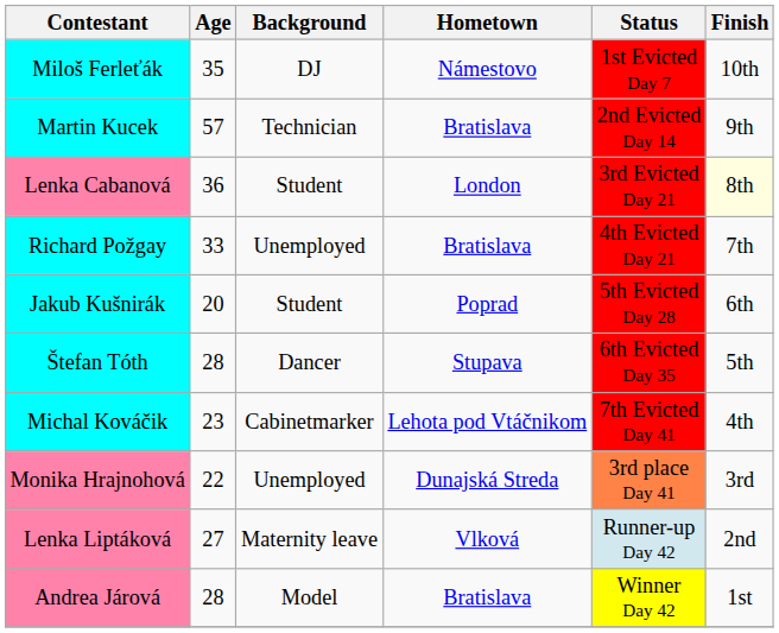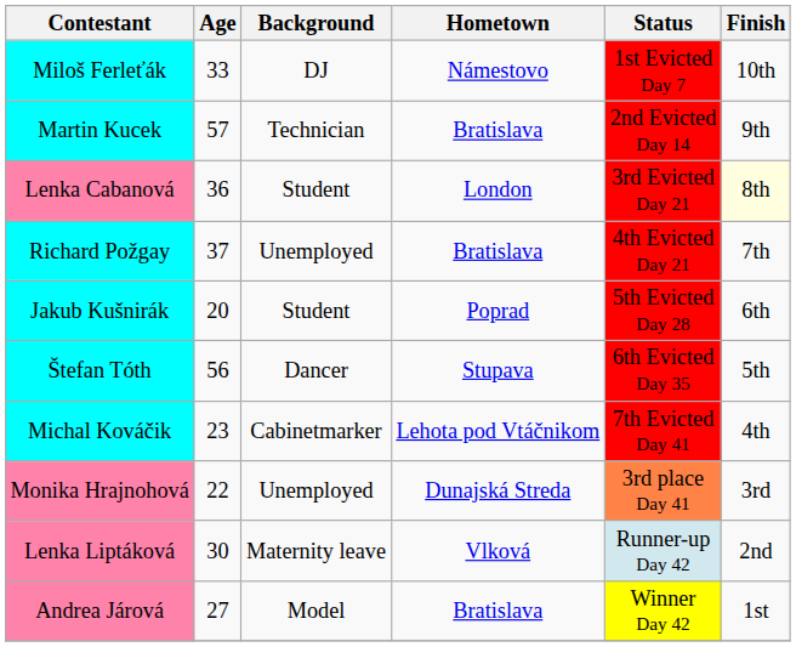Miloš Ferleťák | Age: 35 -> 33
Richard Požgay | Age: 33 -> 37
Štefan Tóth | Age: 28 -> 56
Lenka Liptáková | Age: 27 -> 30
Andrea Járová | Age: 28 -> 27
